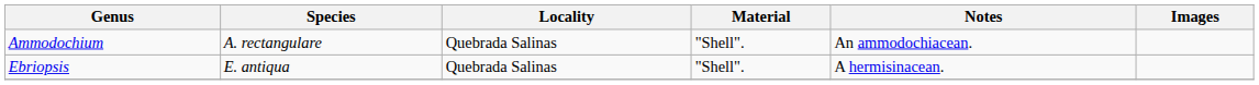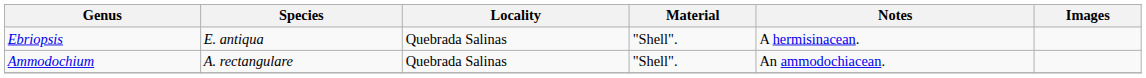rows swapped: Ammodochium <-> Ebriopsis
